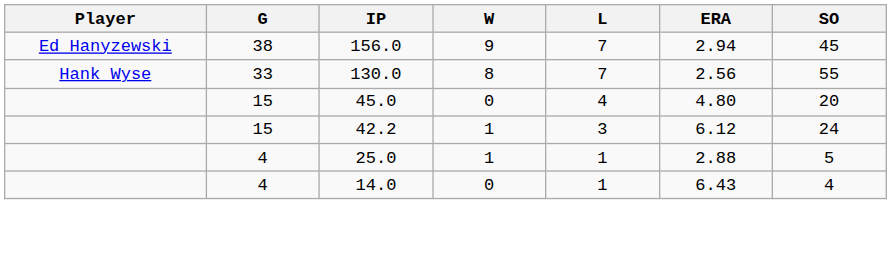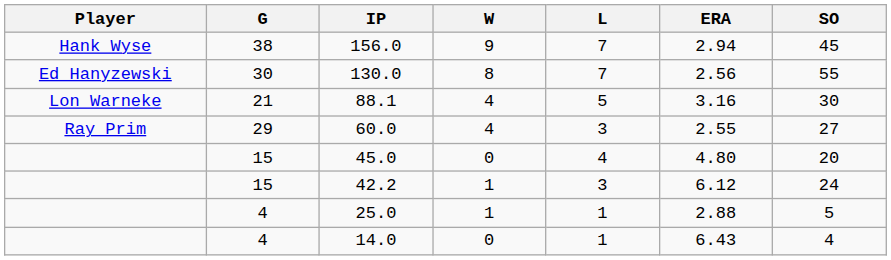156.0 | Player: Ed Hanyzewski -> Hank Wyse
130.0 | Player: Hank Wyse -> Ed Hanyzewski
130.0 | G: 33 -> 30
+ row: Lon Warneke | 21 | 88.1 | 4 | 5 | 3.16 | 30
+ row: Ray Prim | 29 | 60.0 | 4 | 3 | 2.55 | 27
